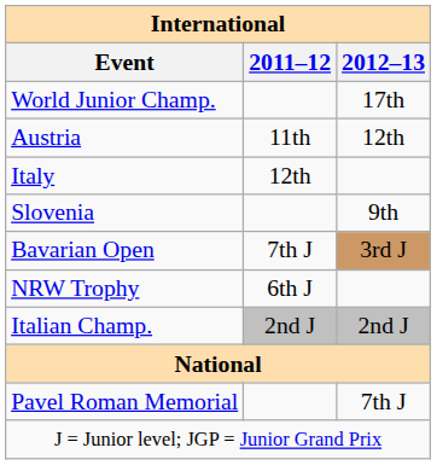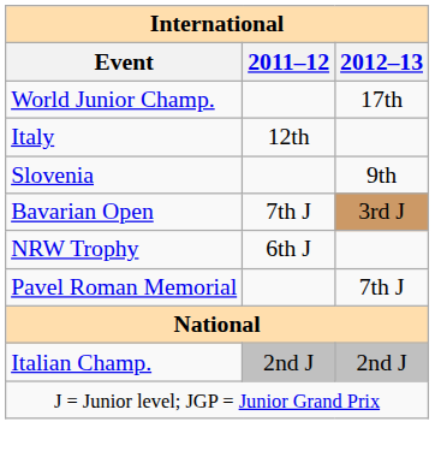- row: Austria | 11th | 12th
rows swapped: Pavel Roman Memorial <-> Italian Champ.
